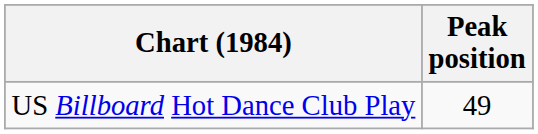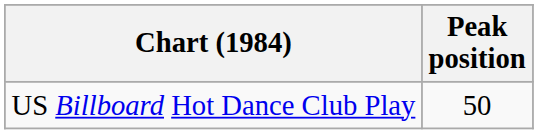US Billboard Hot Dance Club Play | Peak position: 49 -> 50
